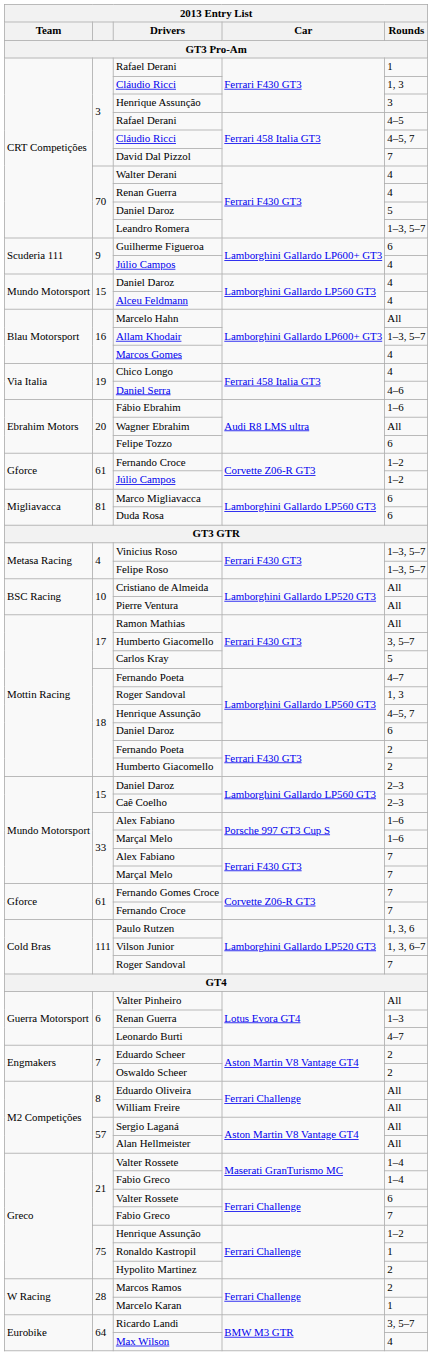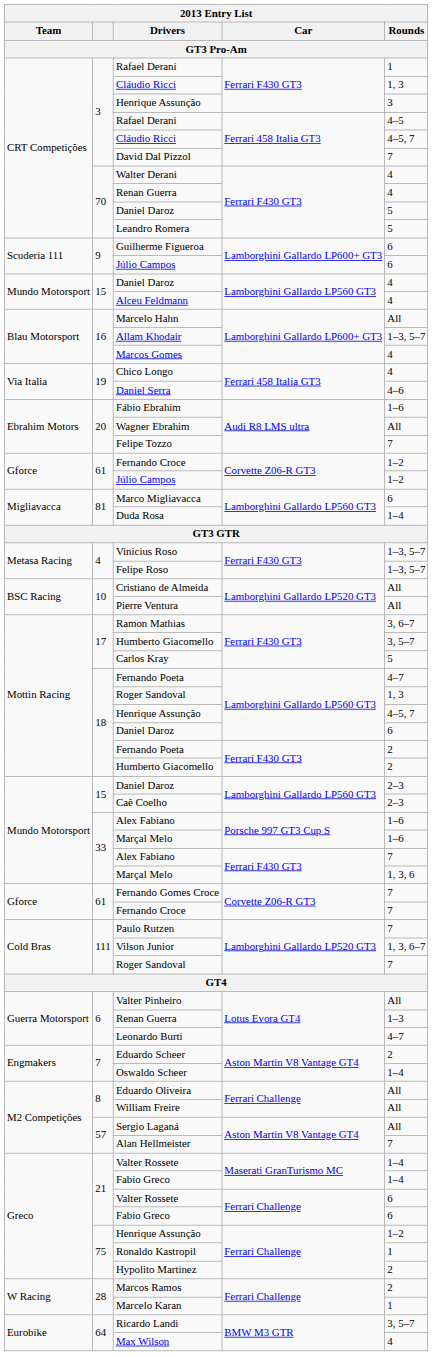Leandro Romera | Rounds: 1–3, 5–7 -> 5
Júlio Campos / Lamborghini Gallardo LP600+ GT3 | Rounds: 4 -> 6
Felipe Tozzo | Rounds: 6 -> 7
Duda Rosa | Rounds: 6 -> 1–4
Ramon Mathias | Rounds: All -> 3, 6–7
Marçal Melo / Ferrari F430 GT3 | Rounds: 7 -> 1, 3, 6
Paulo Rutzen | Rounds: 1, 3, 6 -> 7
Oswaldo Scheer | Rounds: 2 -> 1–4
Alan Hellmeister | Rounds: All -> 7
Fabio Greco / Ferrari Challenge | Rounds: 7 -> 6
